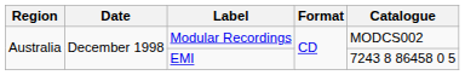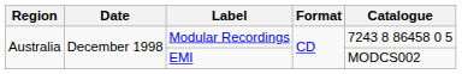Modular Recordings | Catalogue: MODCS002 -> 7243 8 86458 0 5
EMI | Catalogue: 7243 8 86458 0 5 -> MODCS002
